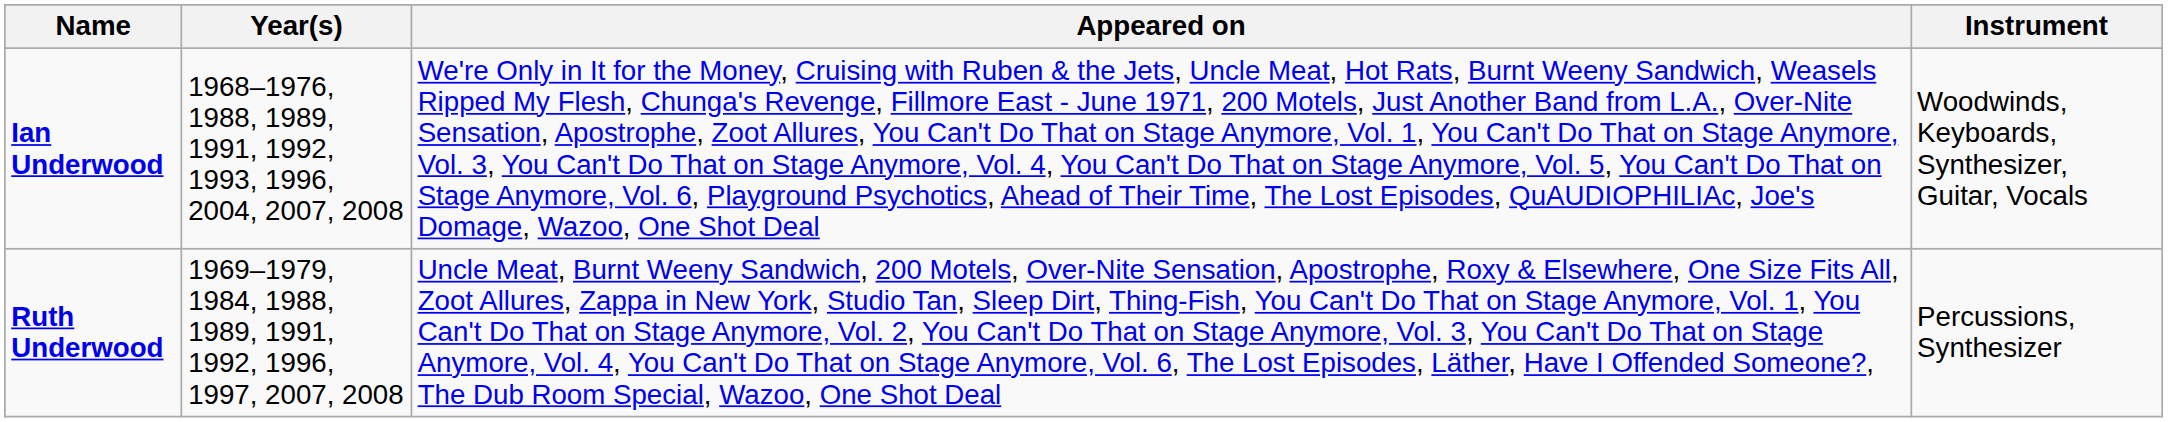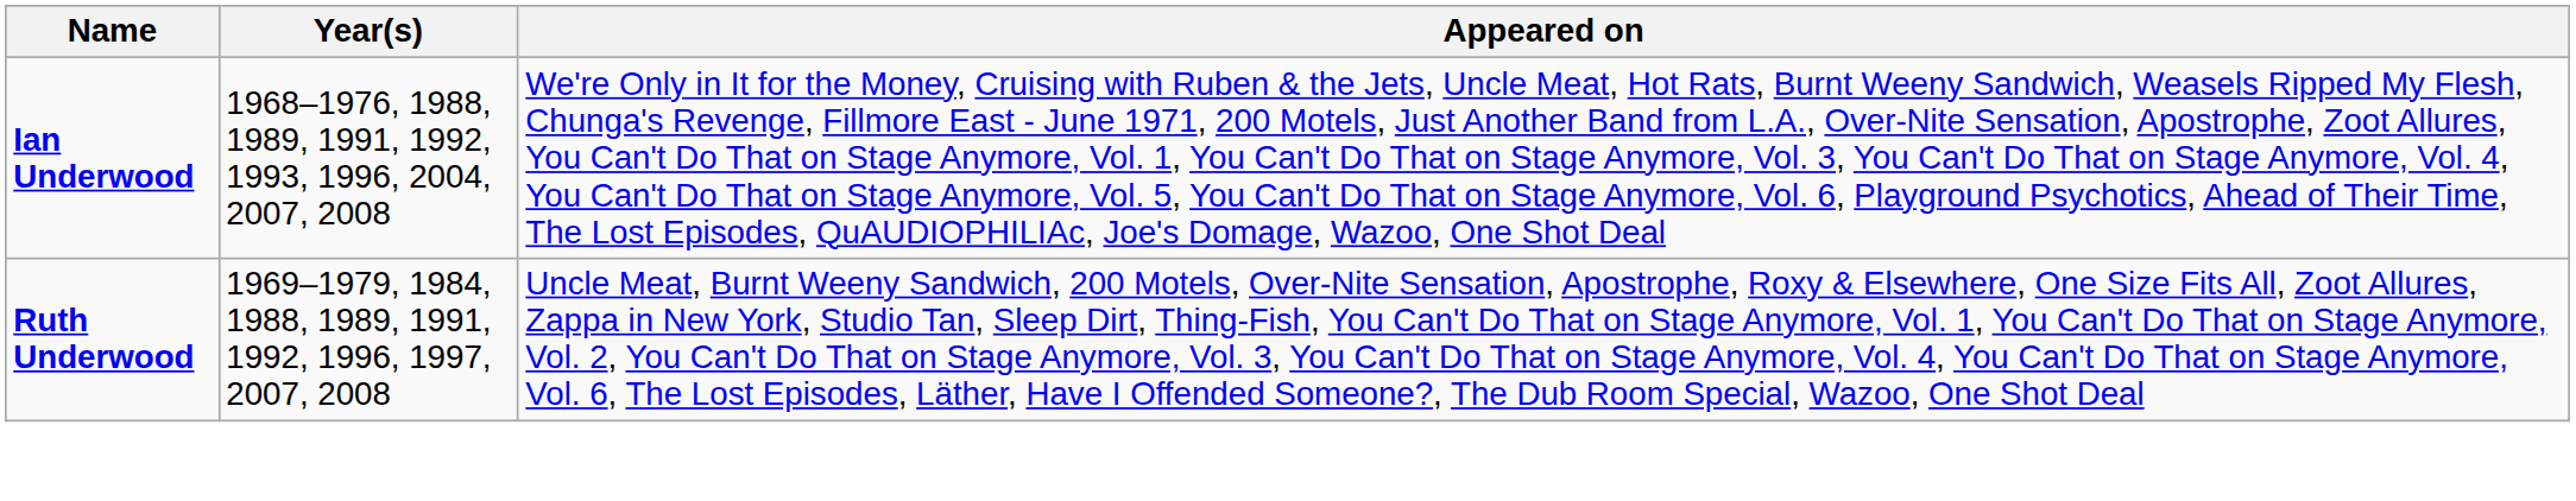- column: Instrument | Woodwinds, Keyboards, Synthesizer, Guitar, Vocals | Percussions, Synthesizer
